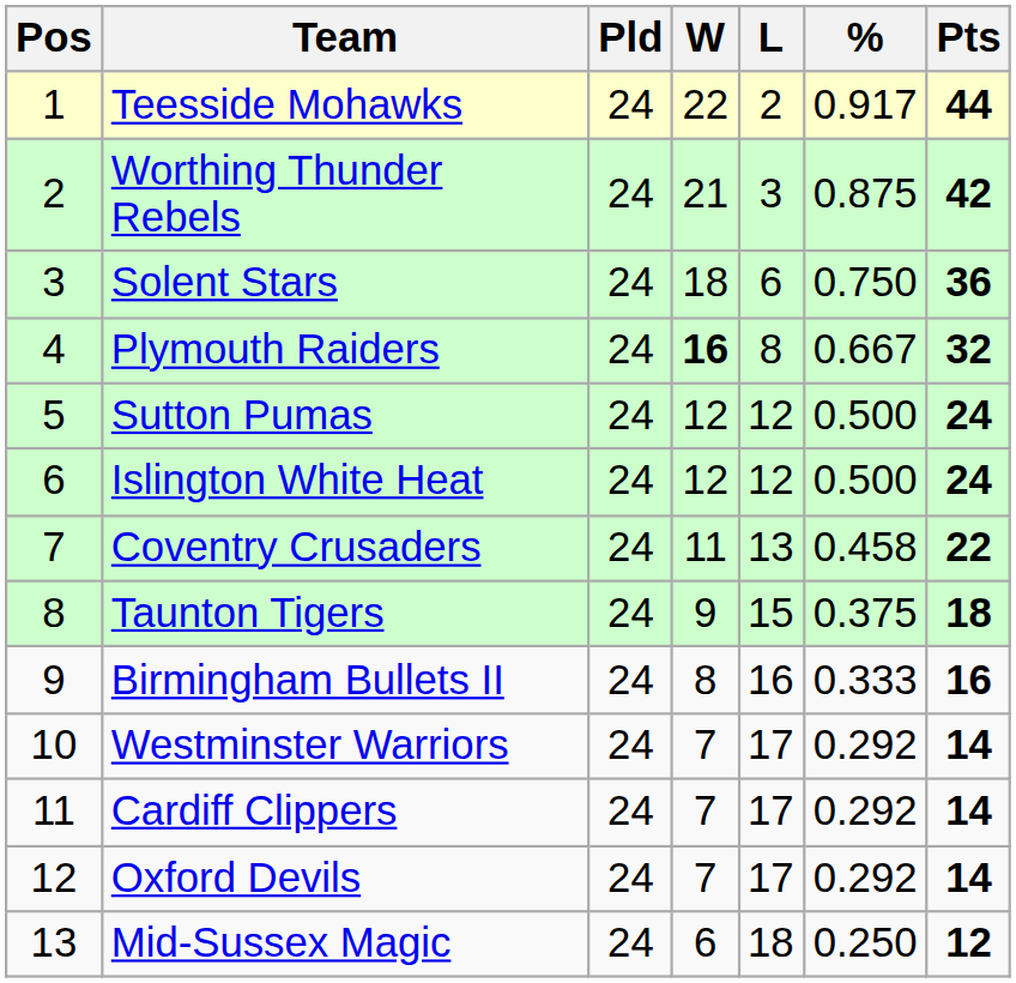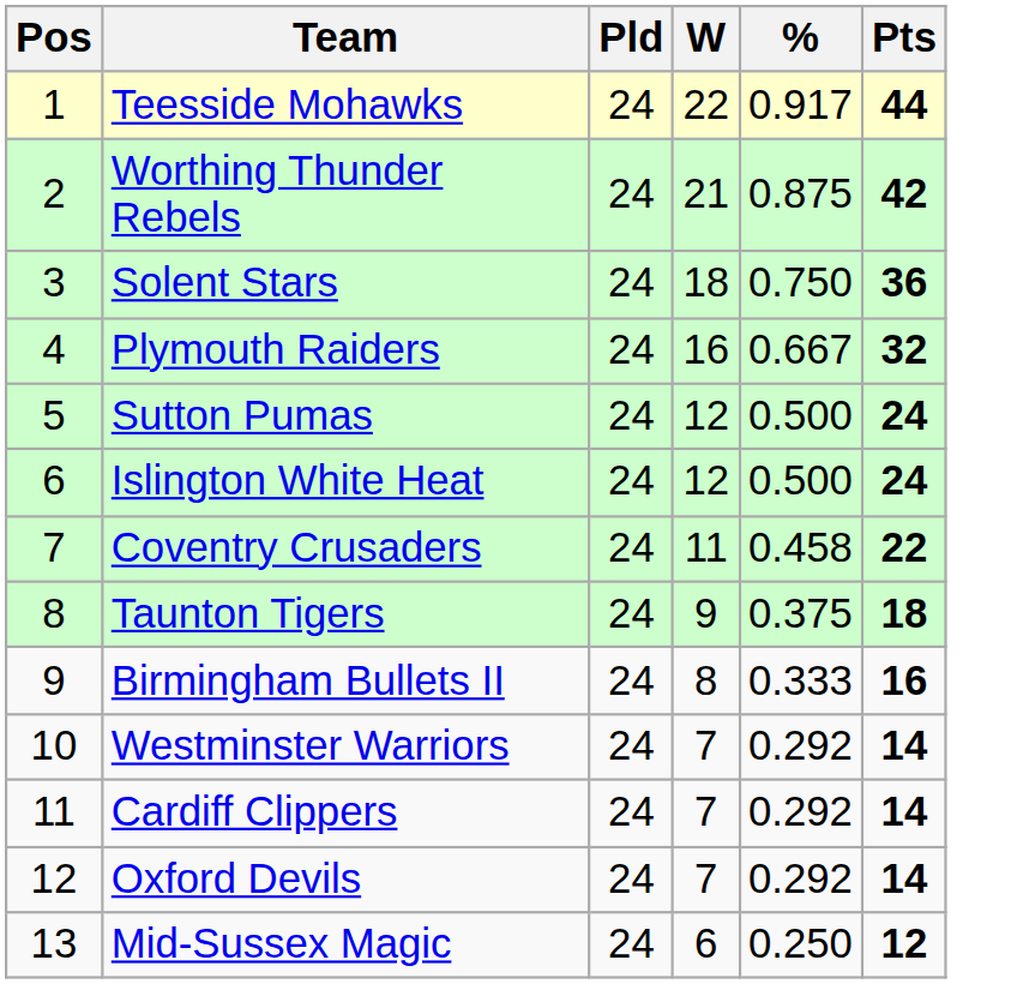- column: L | 2 | 3 | 6 | 8 | 12 | 12 | 13 | 15 | 16 | 17 | 17 | 17 | 18
Plymouth Raiders | W: bold -> normal
